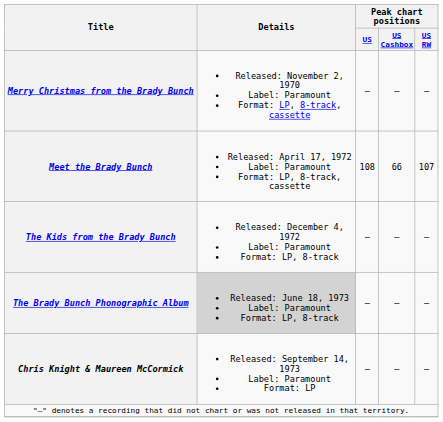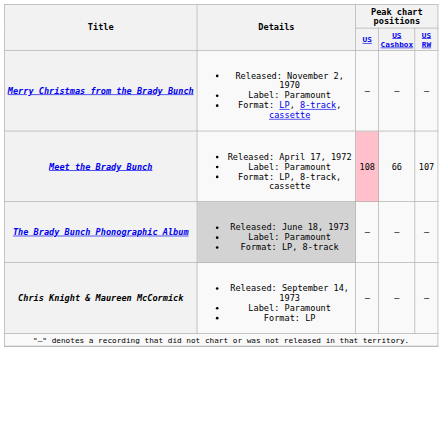Meet the Brady Bunch | Peak chart positions / US: no background -> pink background
- row: The Kids from the Brady Bunch | Released: December 4, 1972 Label: Paramount Format: LP, 8-track | — | — | —
